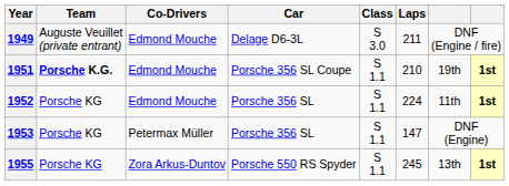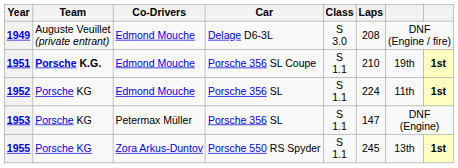1949 | Laps: 211 -> 208
